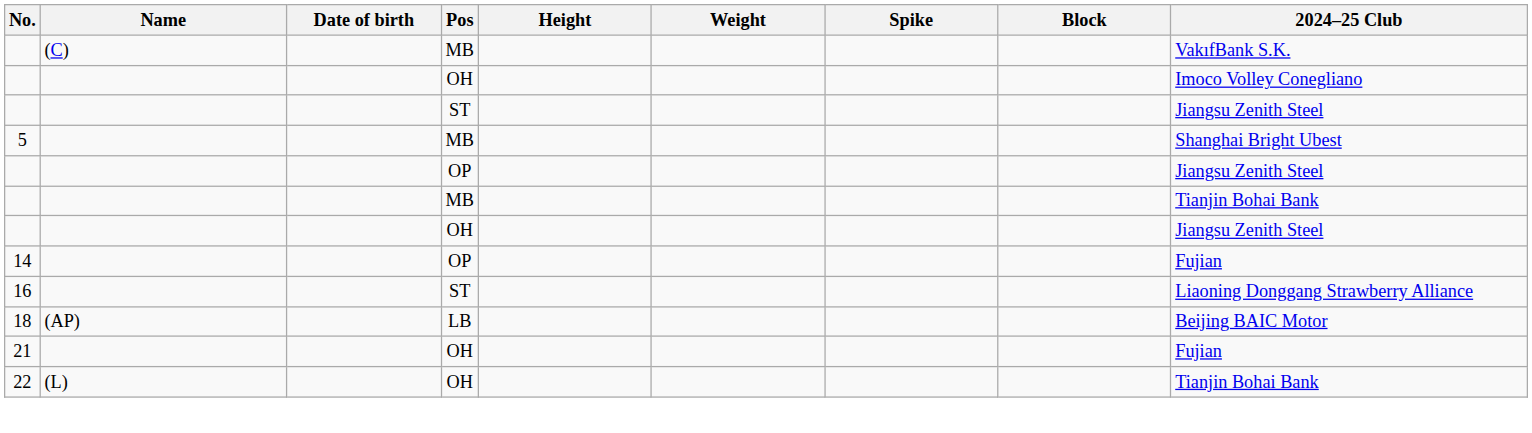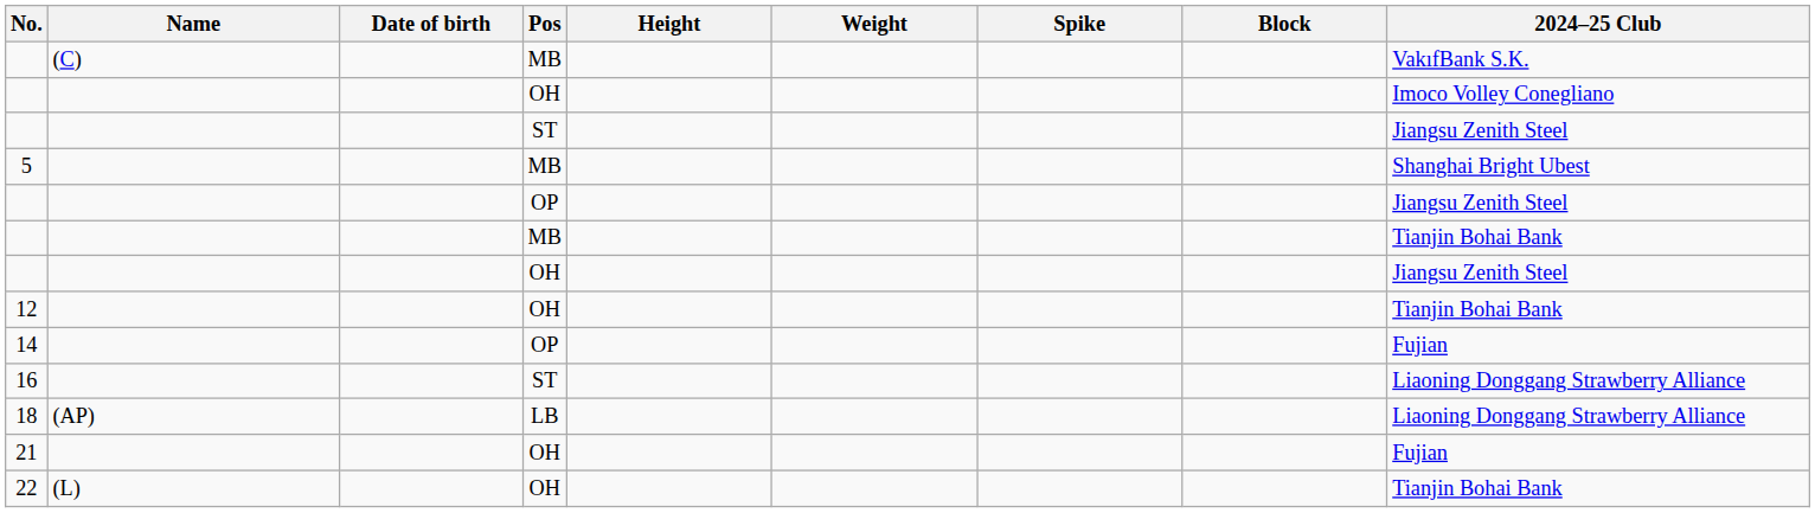+ row: 12 | OH | Tianjin Bohai Bank
18 | 2024–25 Club: Beijing BAIC Motor -> Liaoning Donggang Strawberry Alliance
